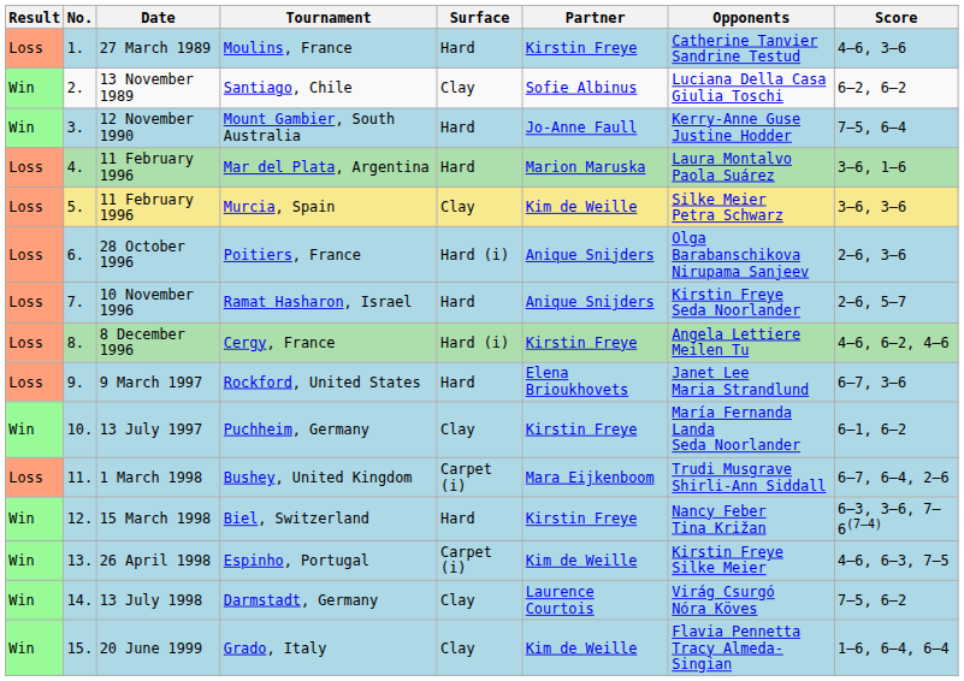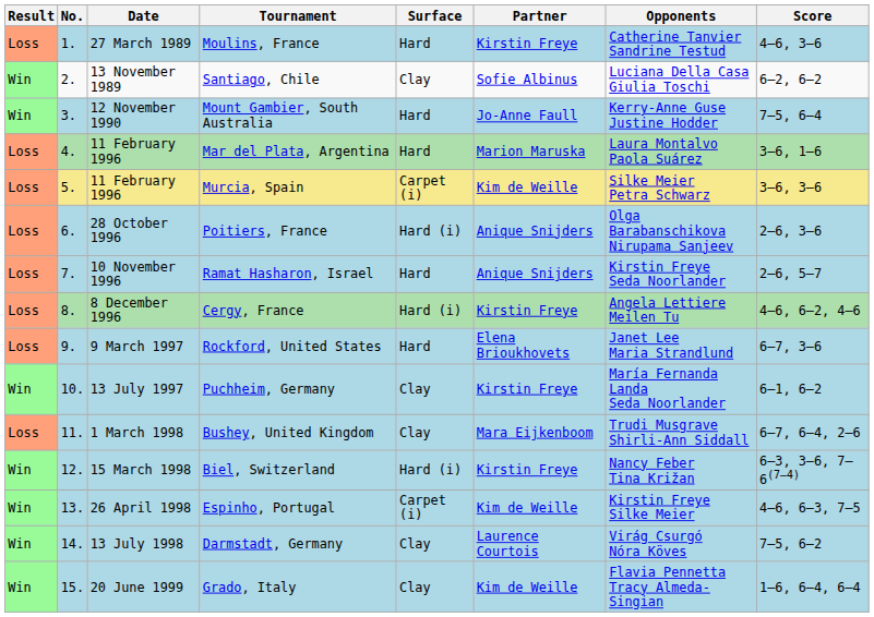Murcia, Spain | Surface: Clay -> Carpet (i)
Bushey, United Kingdom | Surface: Carpet (i) -> Clay
Biel, Switzerland | Surface: Hard -> Hard (i)
